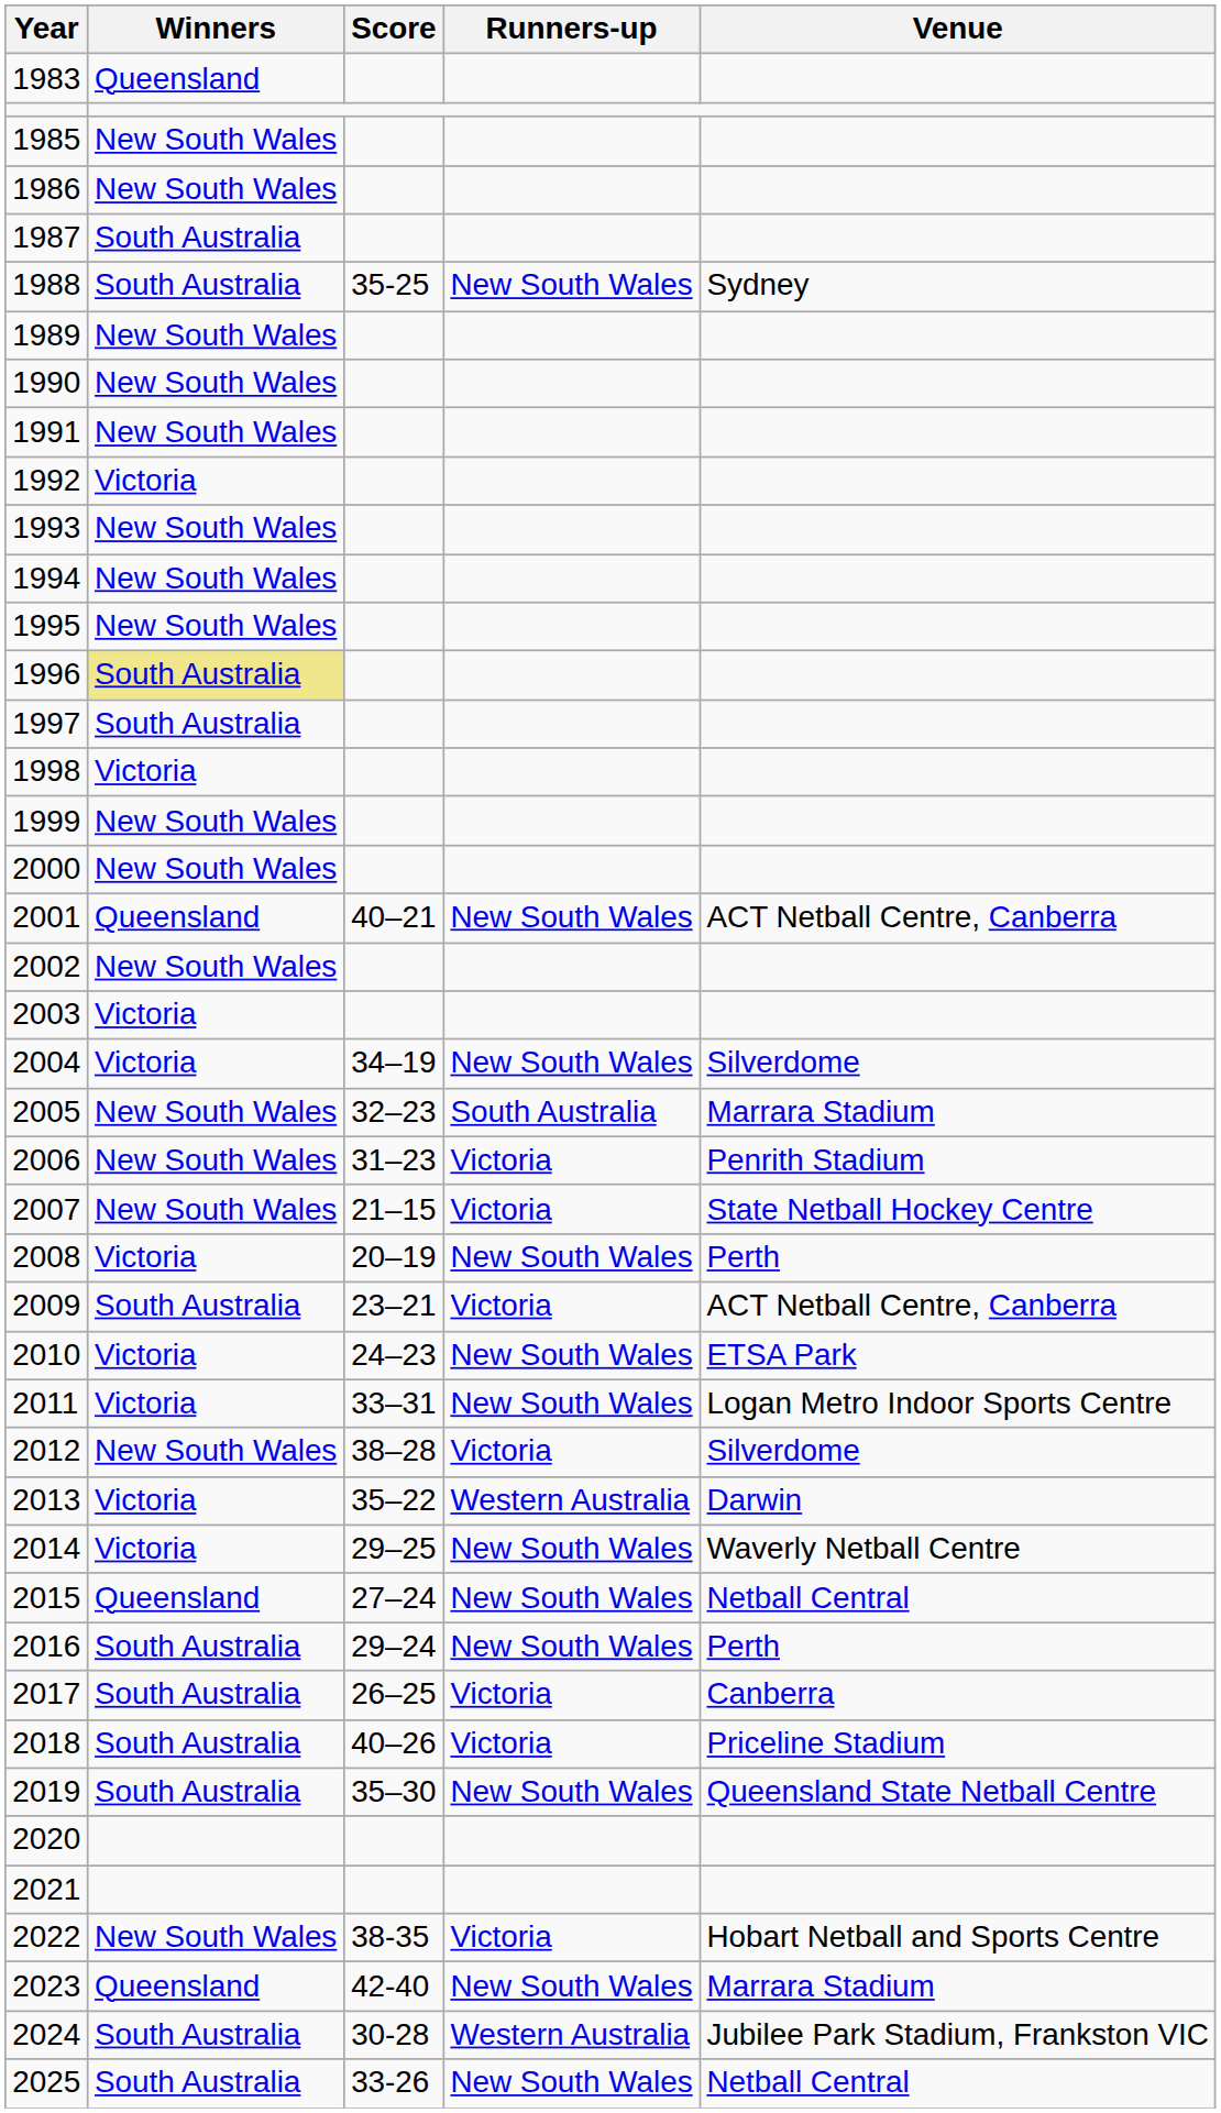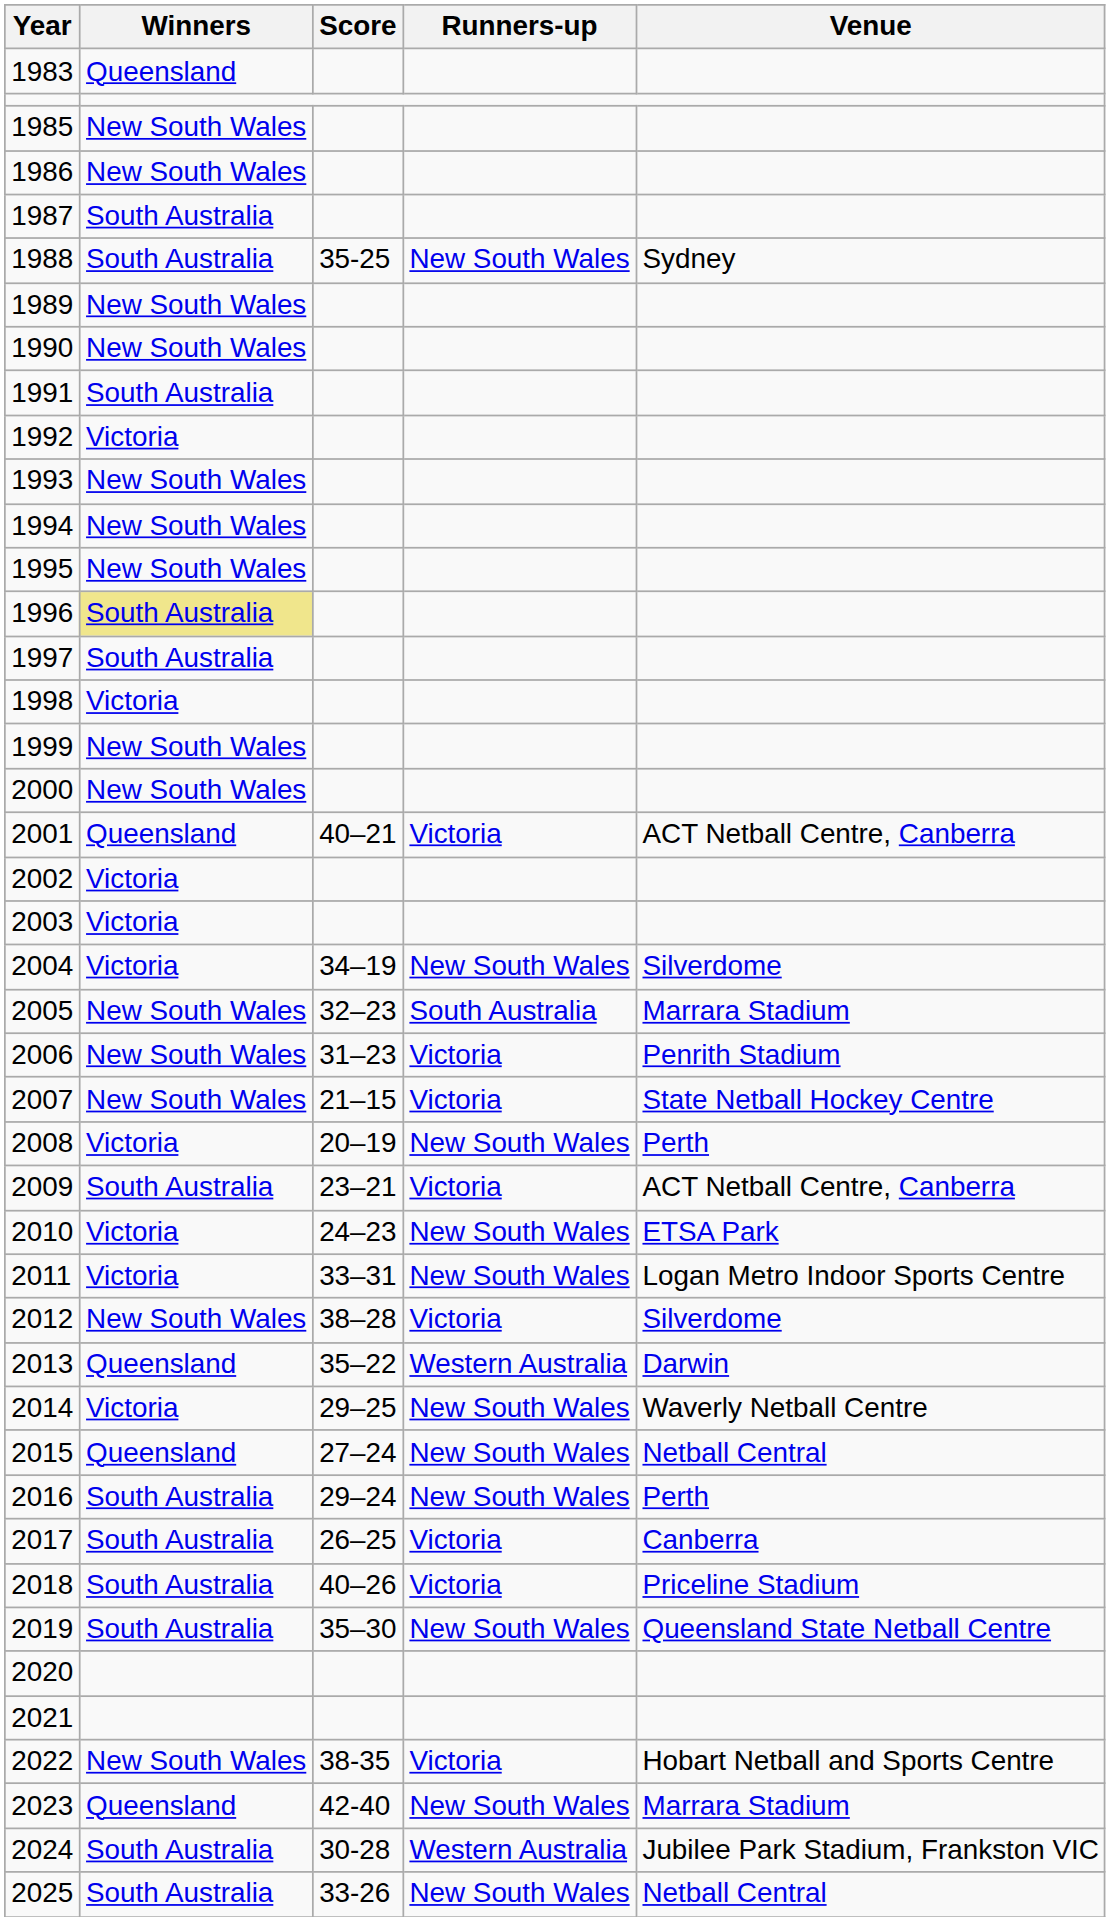1991 | Winners: New South Wales -> South Australia
2001 | Runners-up: New South Wales -> Victoria
2002 | Winners: New South Wales -> Victoria
2013 | Winners: Victoria -> Queensland
